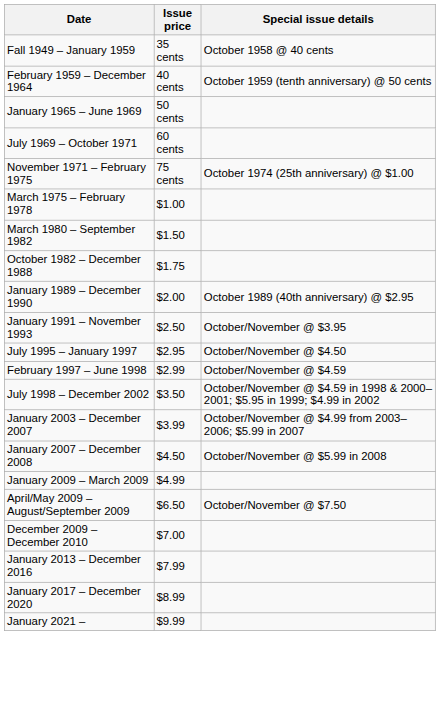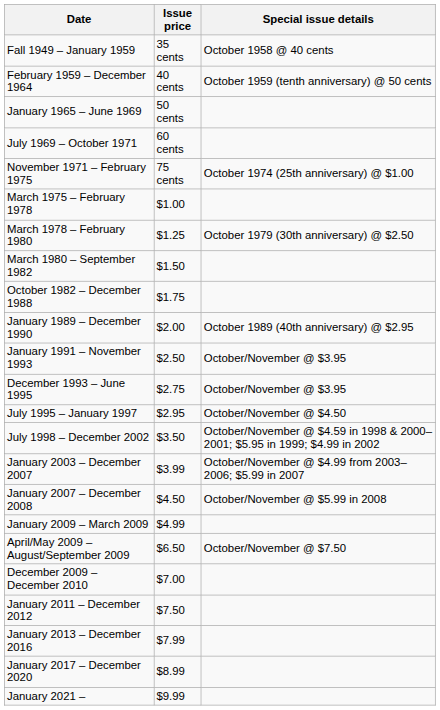+ row: March 1978 – February 1980 | $1.25 | October 1979 (30th anniversary) @ $2.50
+ row: December 1993 – June 1995 | $2.75 | October/November @ $3.95
- row: February 1997 – June 1998 | $2.99 | October/November @ $4.59
+ row: January 2011 – December 2012 | $7.50
